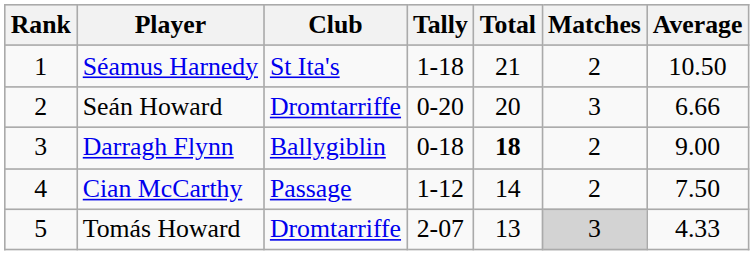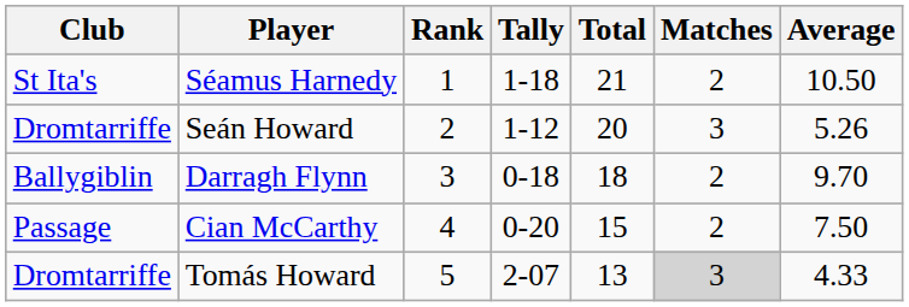columns swapped: Rank <-> Club
Seán Howard | Tally: 0-20 -> 1-12
Seán Howard | Average: 6.66 -> 5.26
Darragh Flynn | Total: bold -> normal
Darragh Flynn | Average: 9.00 -> 9.70
Cian McCarthy | Tally: 1-12 -> 0-20
Cian McCarthy | Total: 14 -> 15
